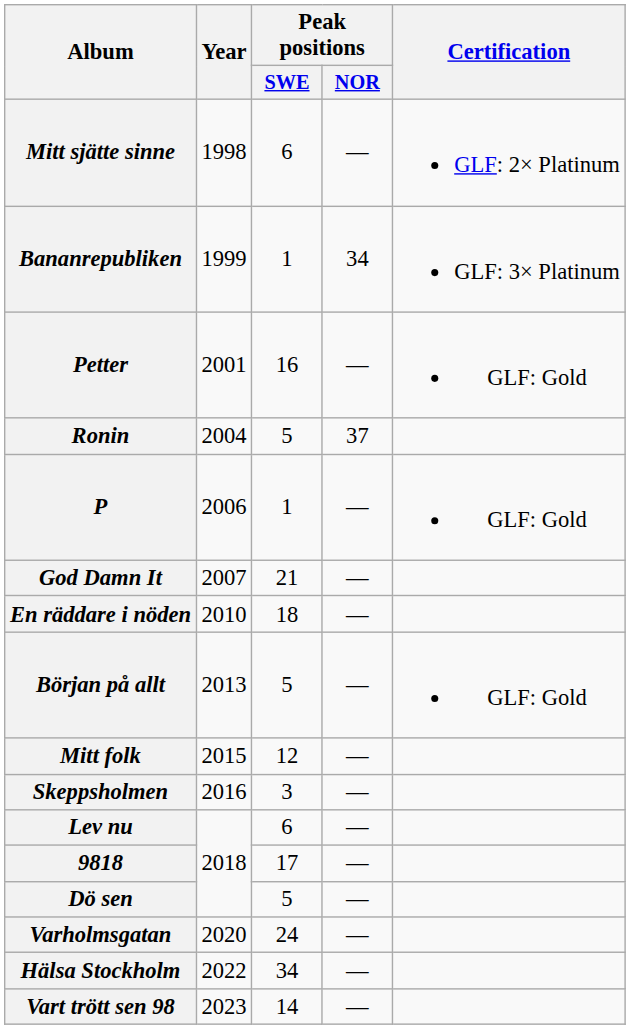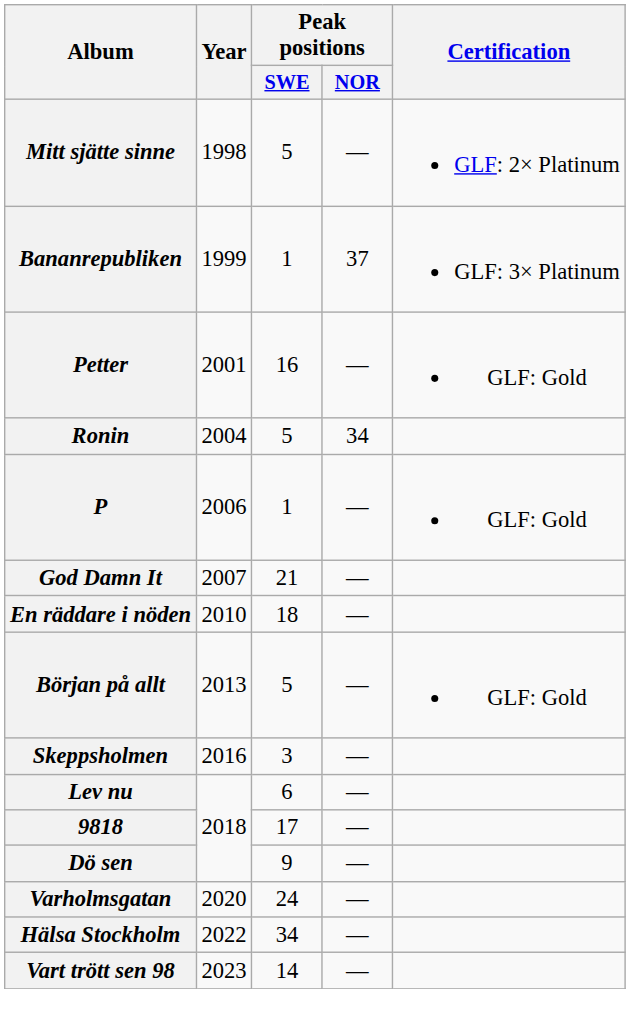Mitt sjätte sinne | Peak positions / SWE: 6 -> 5
Bananrepubliken | Peak positions / NOR: 34 -> 37
Ronin | Peak positions / NOR: 37 -> 34
- row: Mitt folk | 2015 | 12 | —
Dö sen | Peak positions / SWE: 5 -> 9
